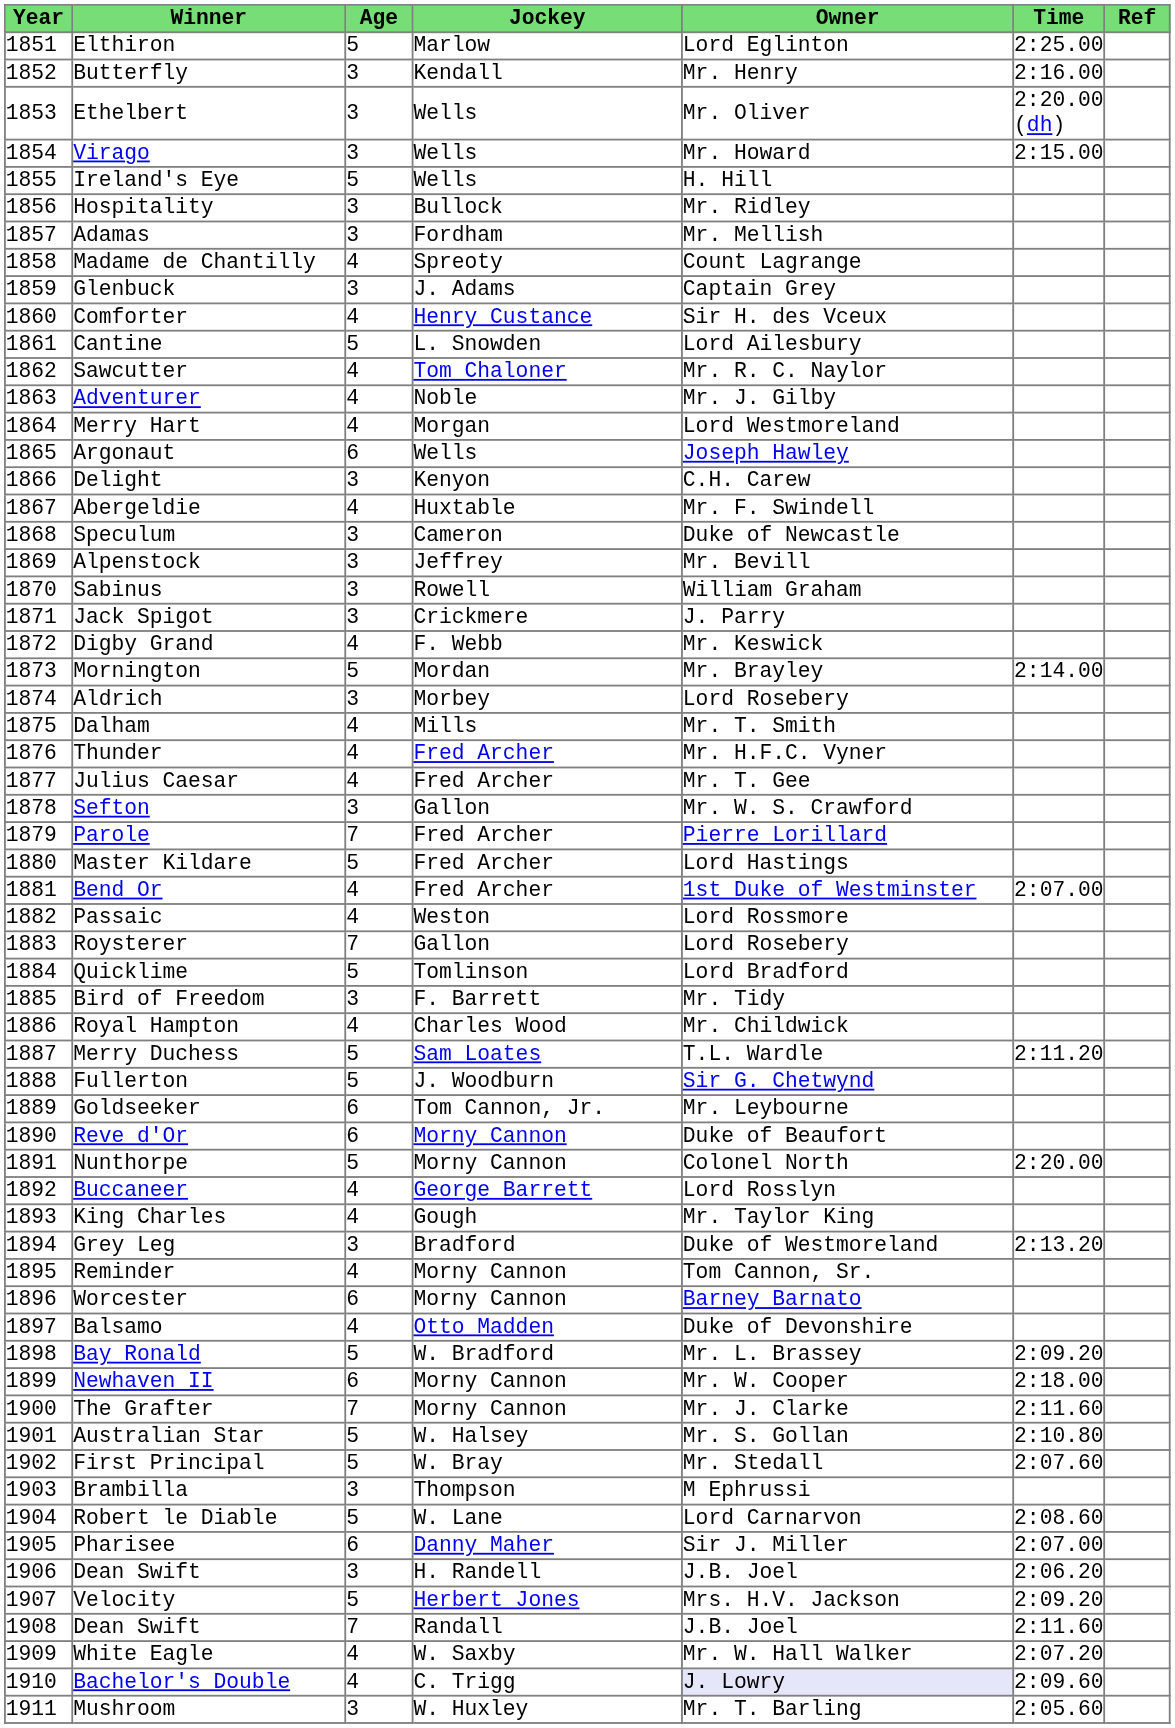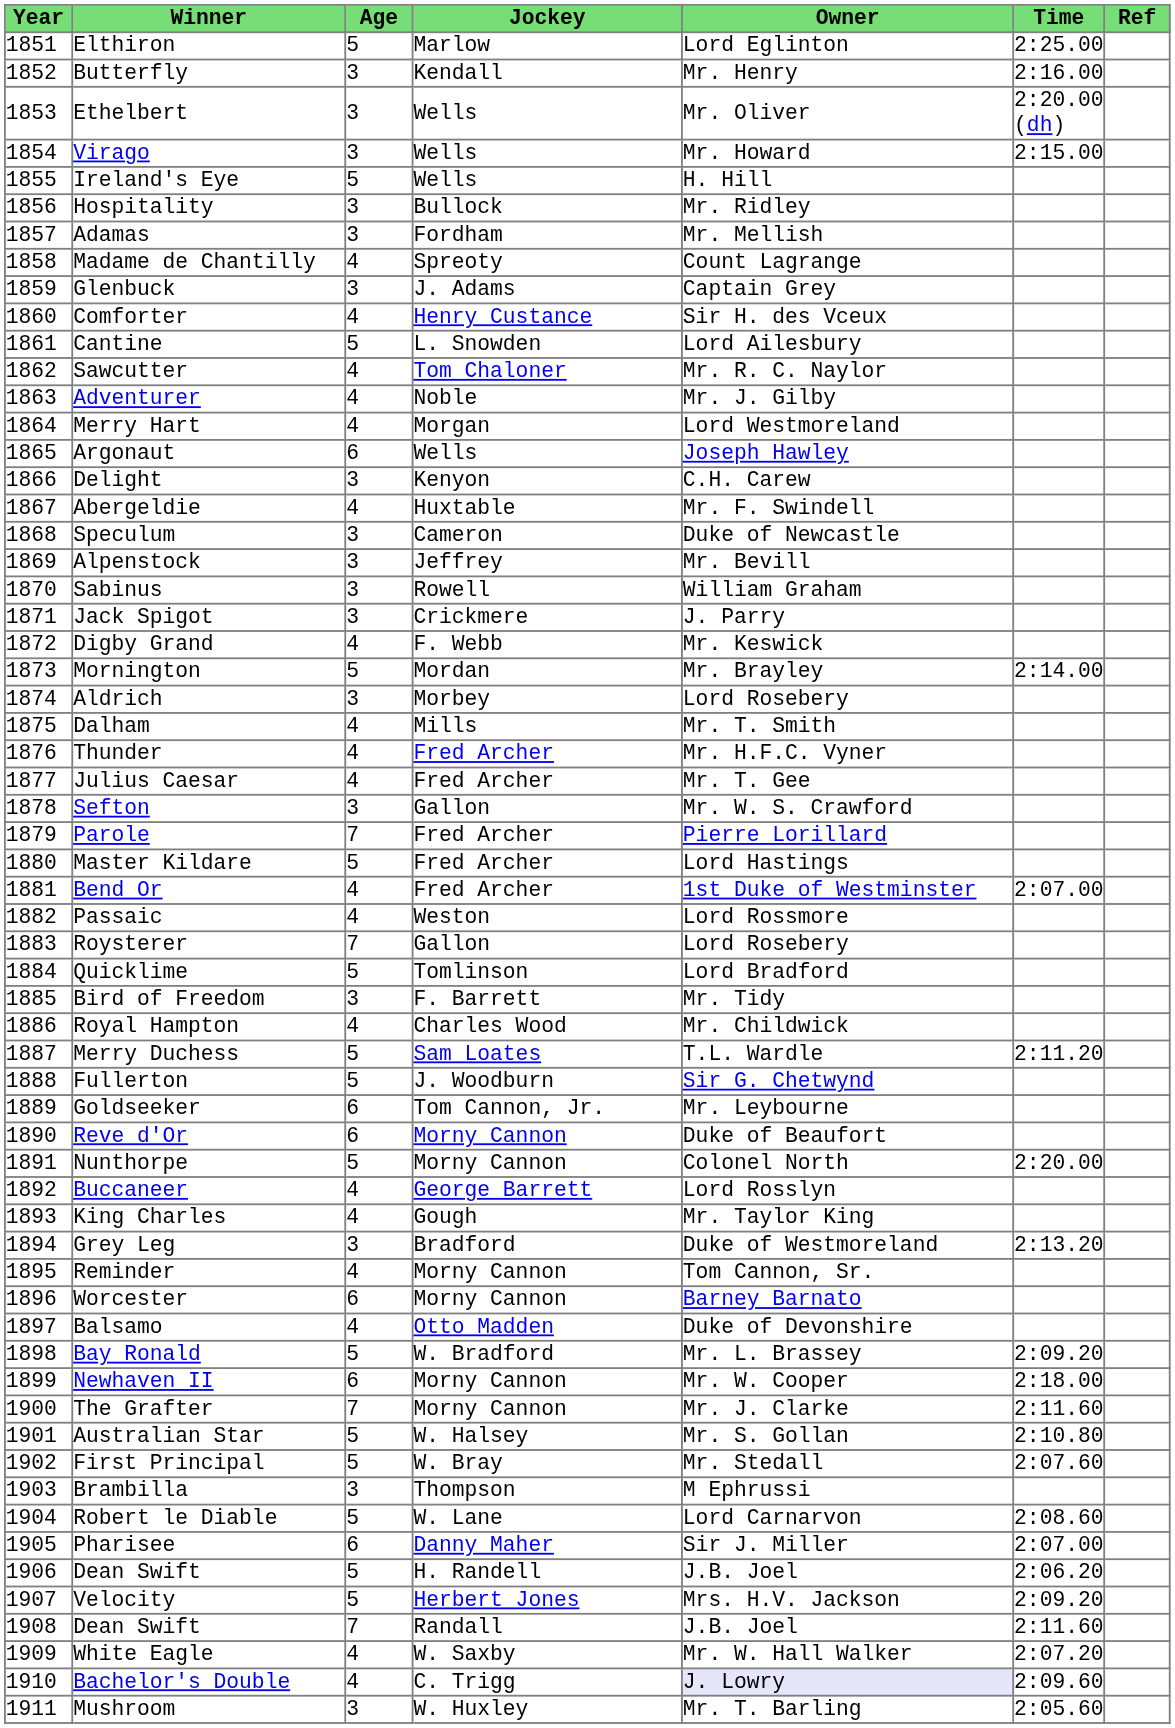1906 / Dean Swift | Age: 3 -> 5
